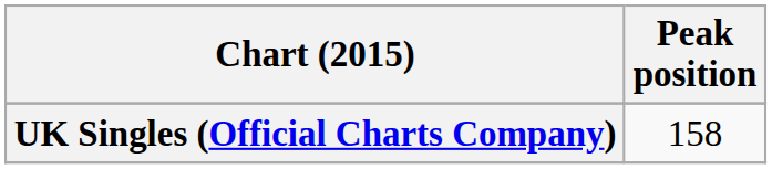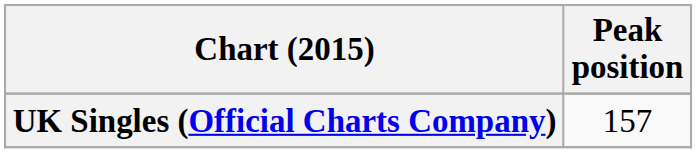UK Singles (Official Charts Company) | Peak position: 158 -> 157
